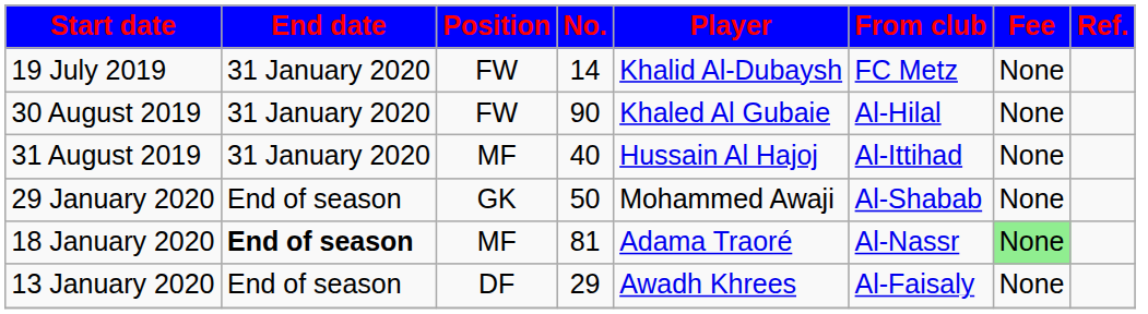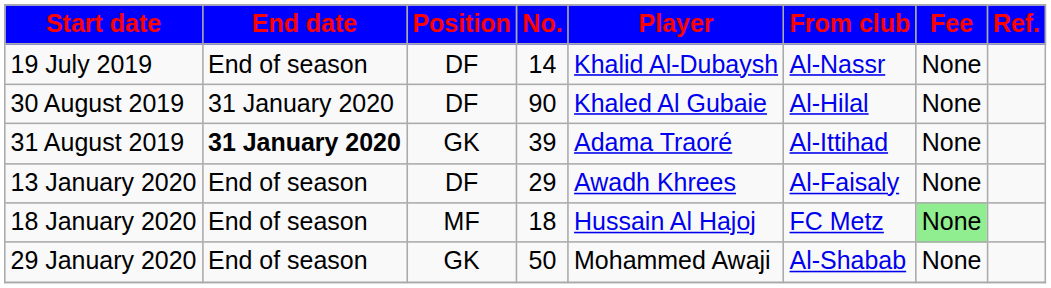19 July 2019 | End date: 31 January 2020 -> End of season
19 July 2019 | Position: FW -> DF
19 July 2019 | From club: FC Metz -> Al-Nassr
30 August 2019 | Position: FW -> DF
31 August 2019 | End date: normal -> bold
31 August 2019 | Position: MF -> GK
31 August 2019 | No.: 40 -> 39
31 August 2019 | Player: Hussain Al Hajoj -> Adama Traoré
rows swapped: 13 January 2020 <-> 29 January 2020
18 January 2020 | End date: bold -> normal
18 January 2020 | No.: 81 -> 18
18 January 2020 | Player: Adama Traoré -> Hussain Al Hajoj
18 January 2020 | From club: Al-Nassr -> FC Metz
